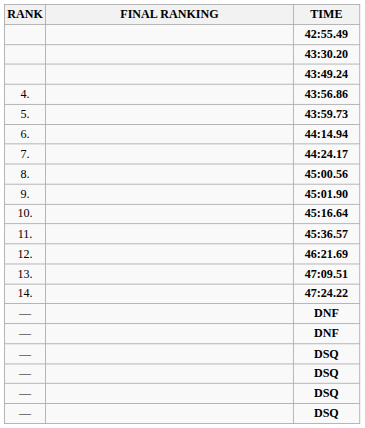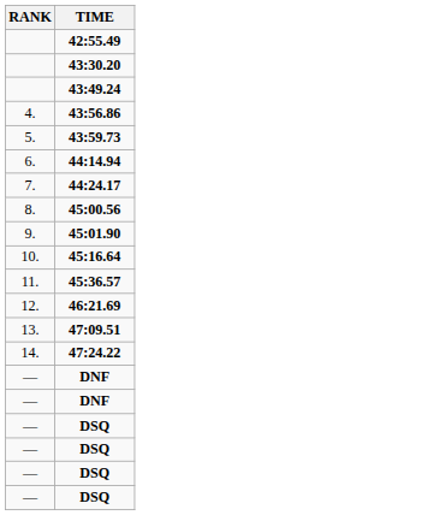- column: FINAL RANKING
